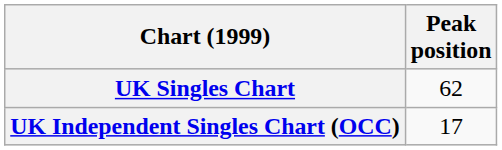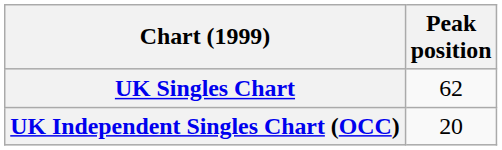UK Independent Singles Chart (OCC) | Peak position: 17 -> 20
